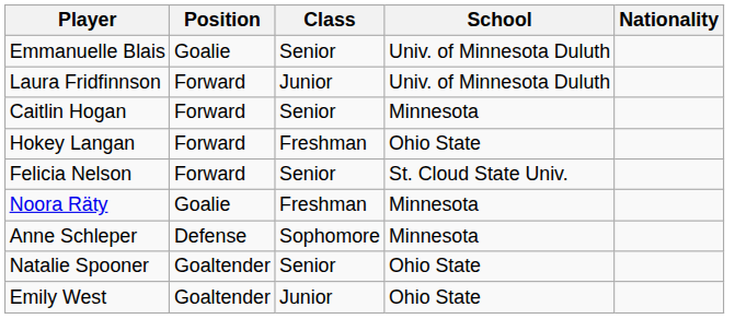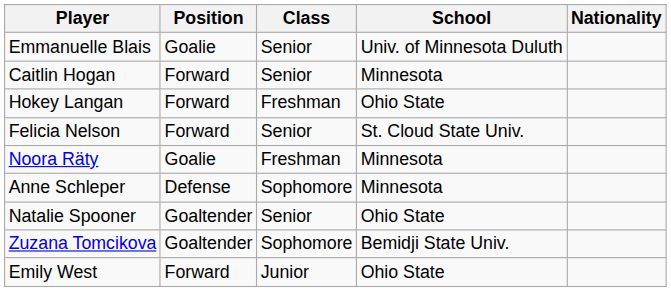- row: Laura Fridfinnson | Forward | Junior | Univ. of Minnesota Duluth
+ row: Zuzana Tomcikova | Goaltender | Sophomore | Bemidji State Univ.
Emily West | Position: Goaltender -> Forward
